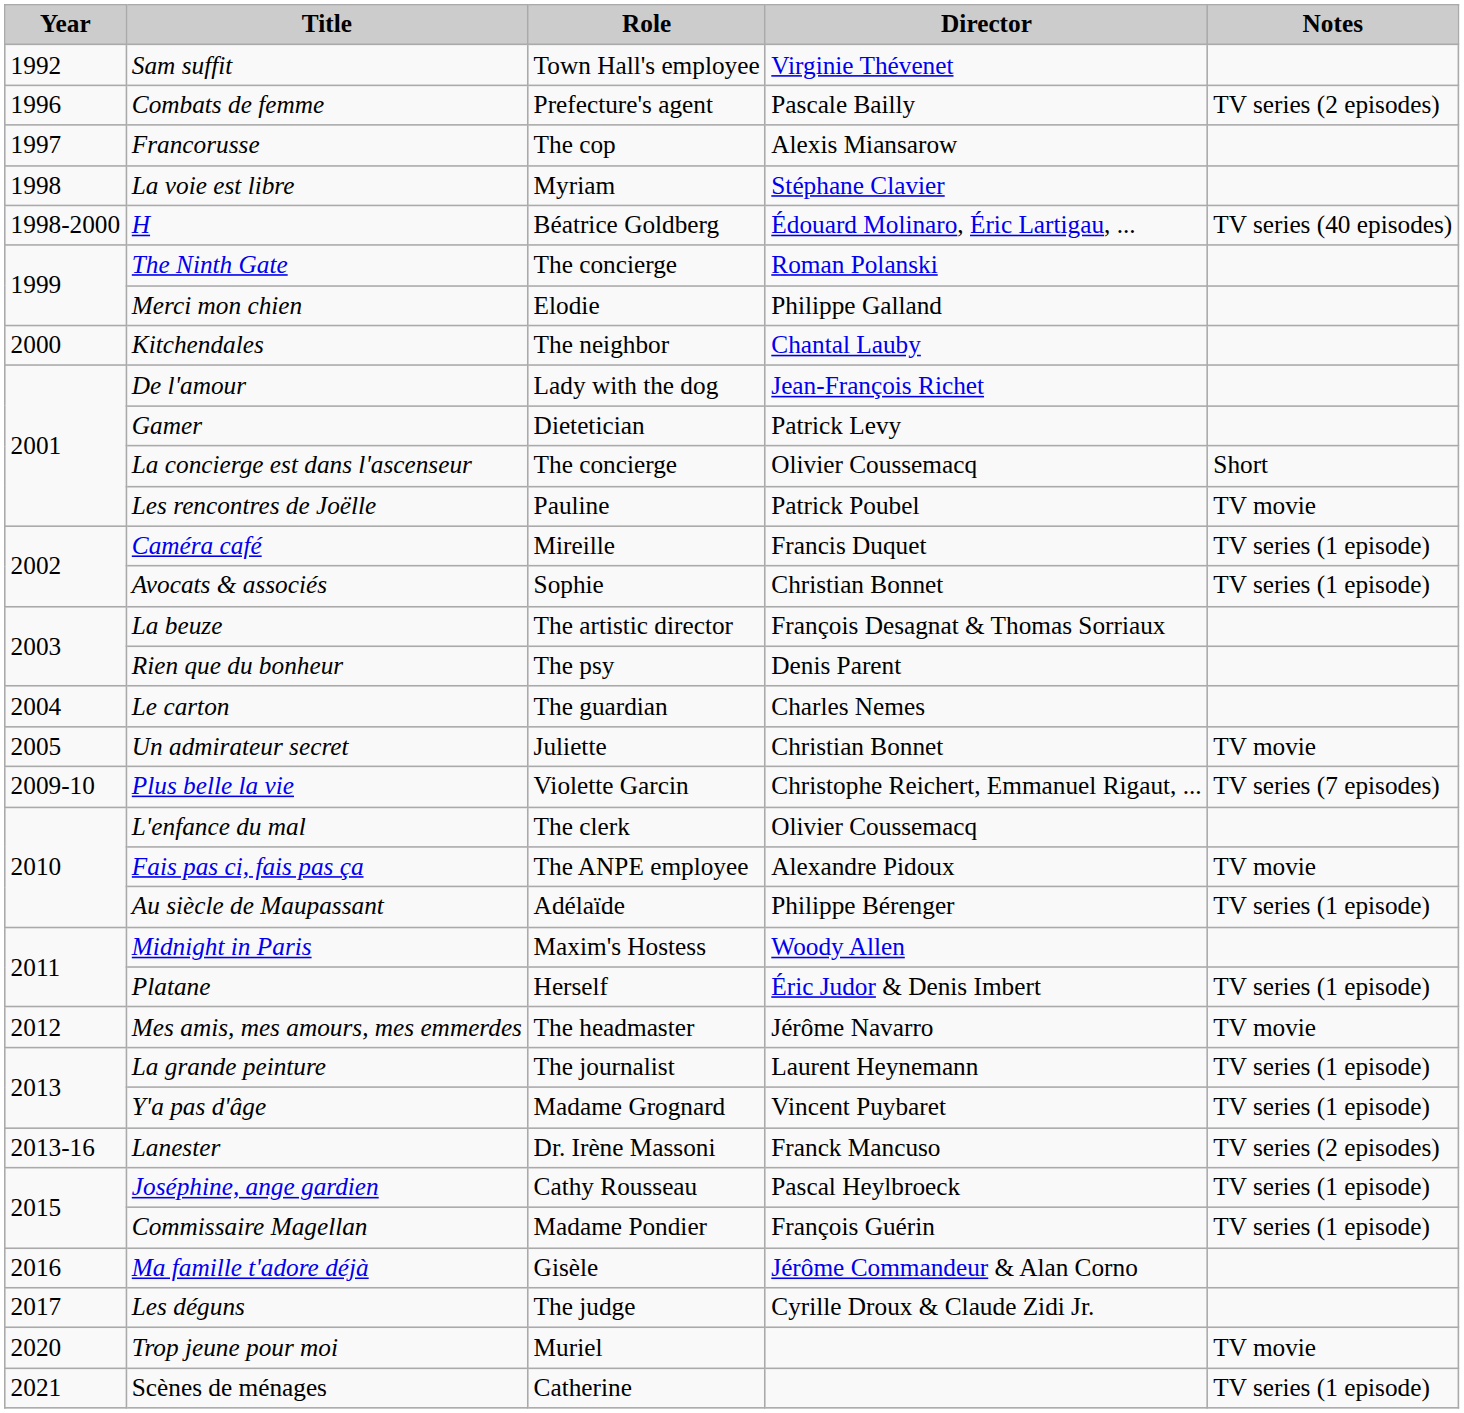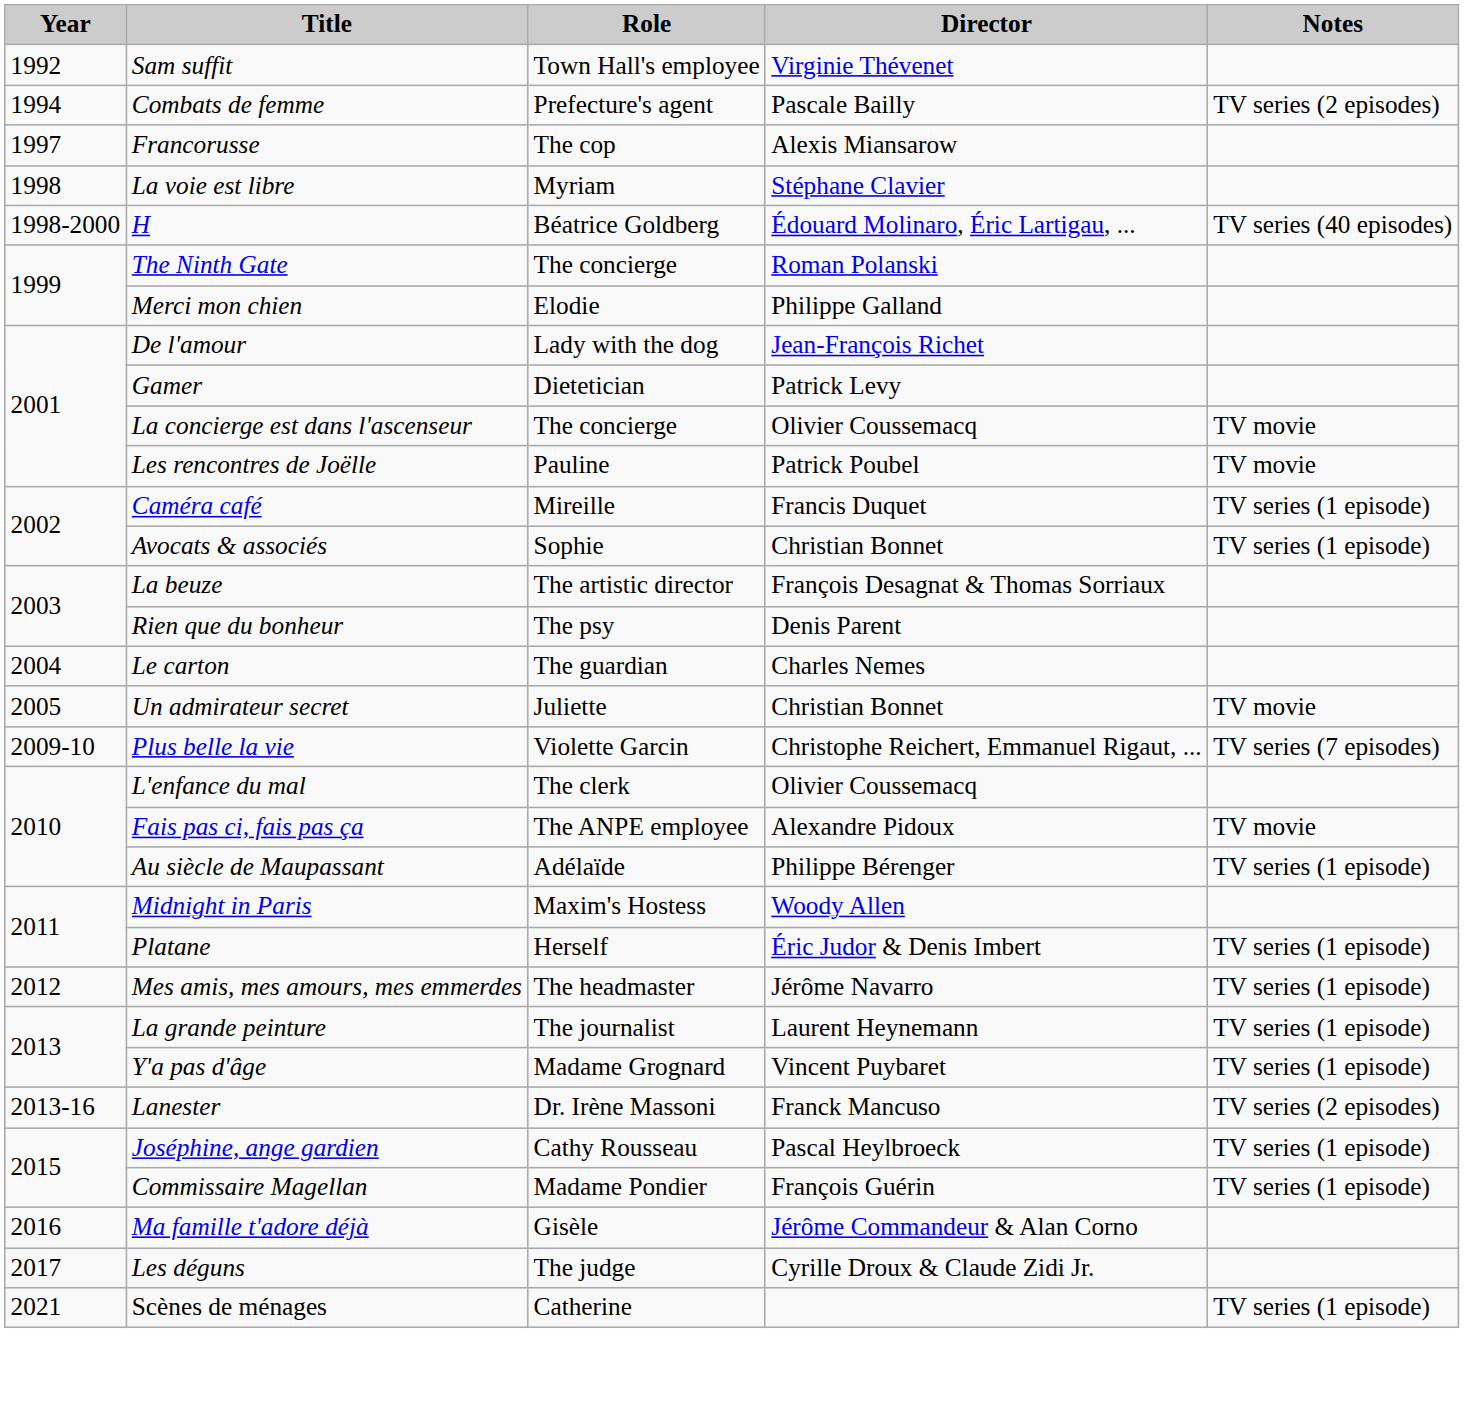Combats de femme | Year: 1996 -> 1994
- row: 2000 | Kitchendales | The neighbor | Chantal Lauby
La concierge est dans l'ascenseur | Notes: Short -> TV movie
Mes amis, mes amours, mes emmerdes | Notes: TV movie -> TV series (1 episode)
- row: 2020 | Trop jeune pour moi | Muriel | TV movie
